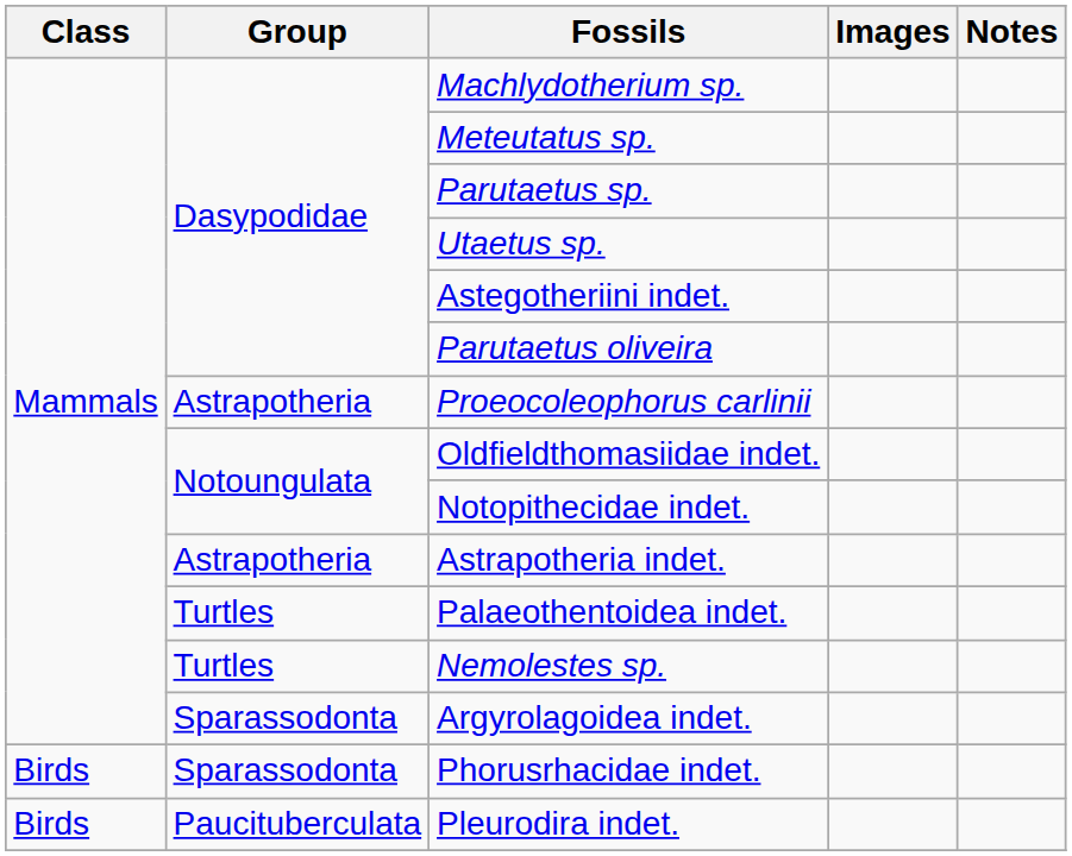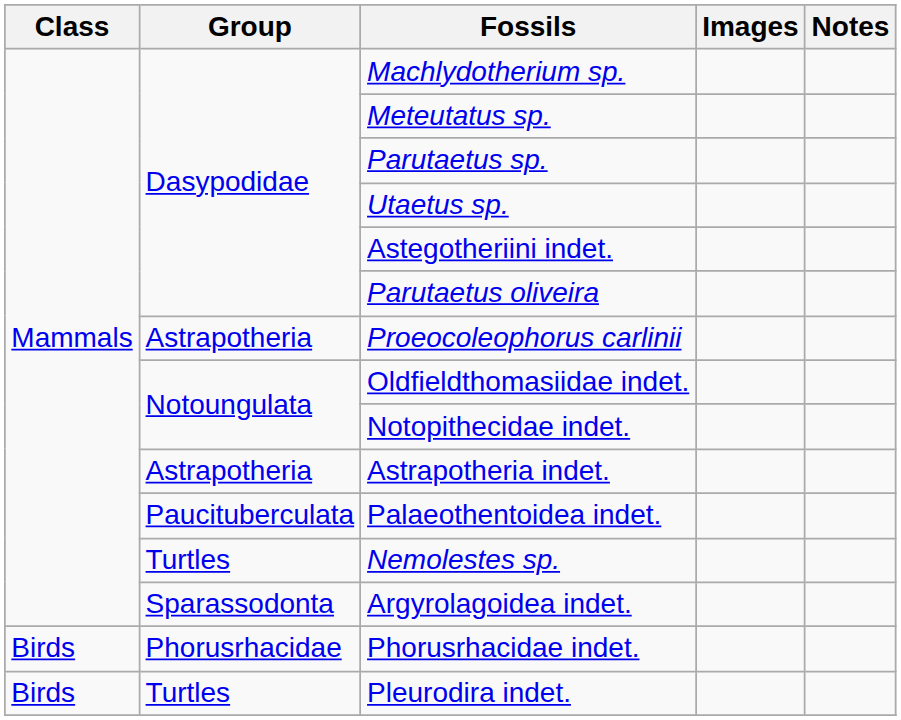Palaeothentoidea indet. | Group: Turtles -> Paucituberculata
Phorusrhacidae indet. | Group: Sparassodonta -> Phorusrhacidae
Pleurodira indet. | Group: Paucituberculata -> Turtles
